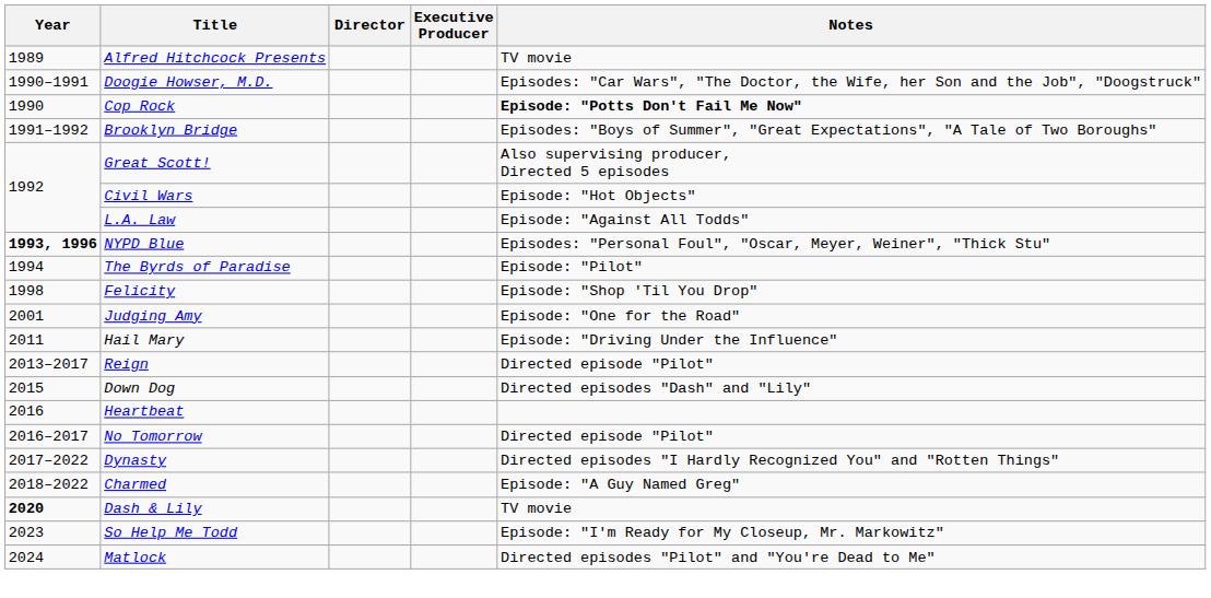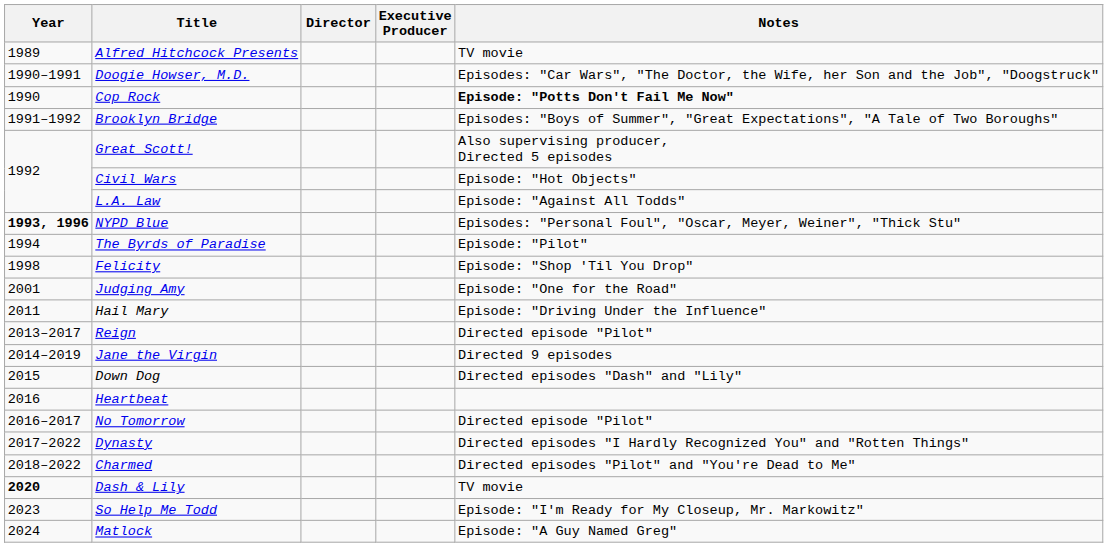+ row: 2014–2019 | Jane the Virgin | Directed 9 episodes
Charmed | Notes: Episode: "A Guy Named Greg" -> Directed episodes "Pilot" and "You're Dead to Me"
Matlock | Notes: Directed episodes "Pilot" and "You're Dead to Me" -> Episode: "A Guy Named Greg"
